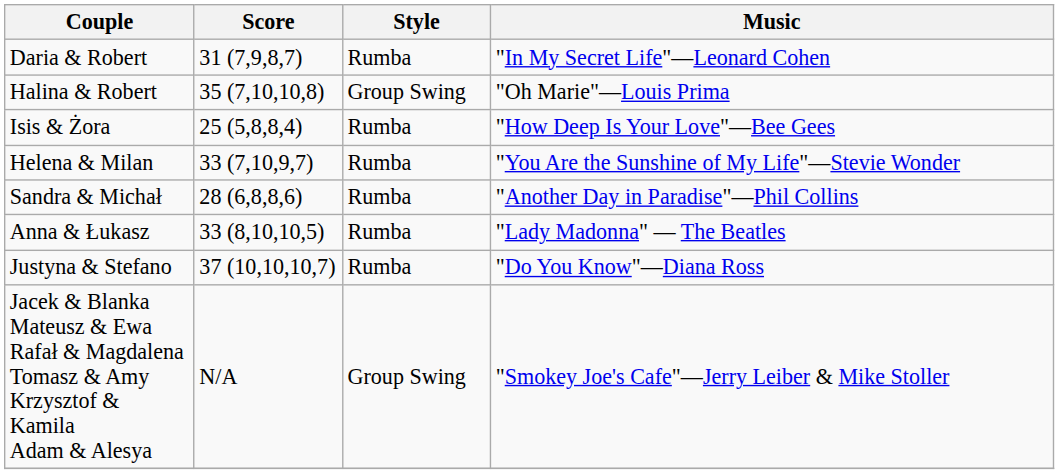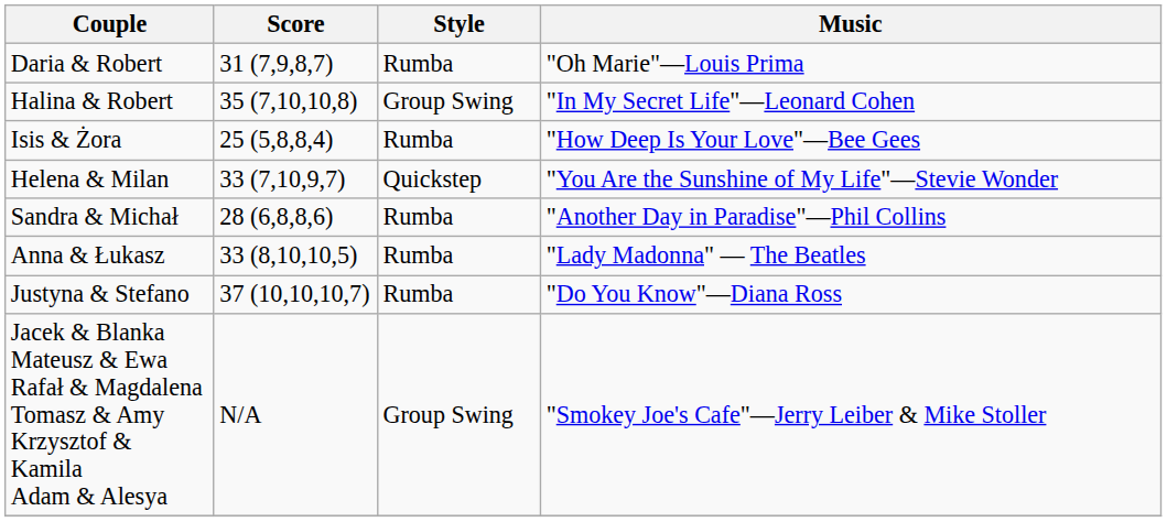Daria & Robert | Music: "In My Secret Life"—Leonard Cohen -> "Oh Marie"—Louis Prima
Halina & Robert | Music: "Oh Marie"—Louis Prima -> "In My Secret Life"—Leonard Cohen
Helena & Milan | Style: Rumba -> Quickstep
